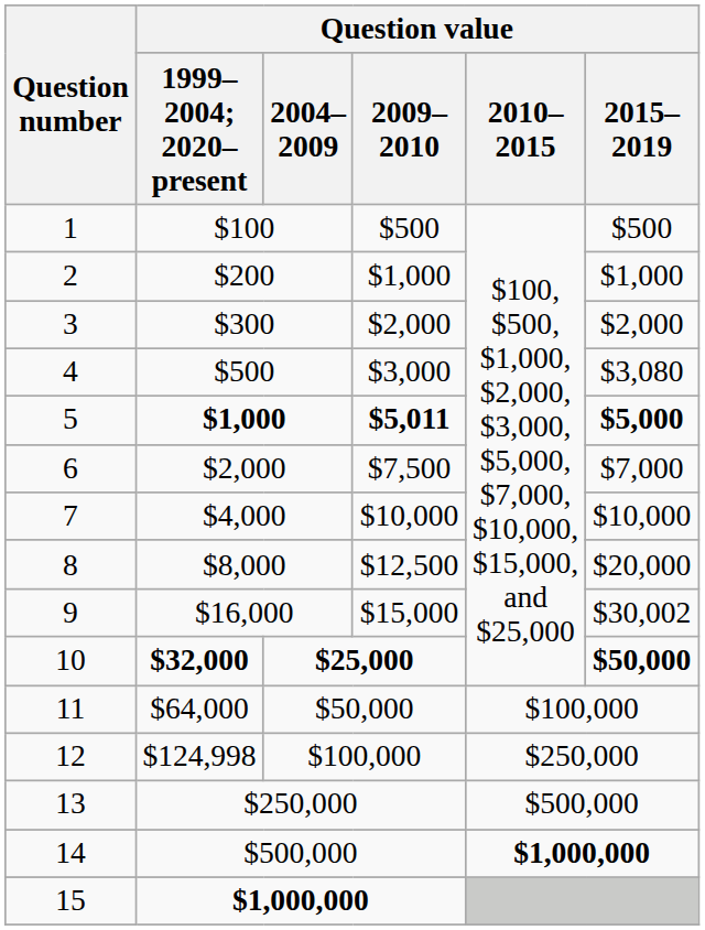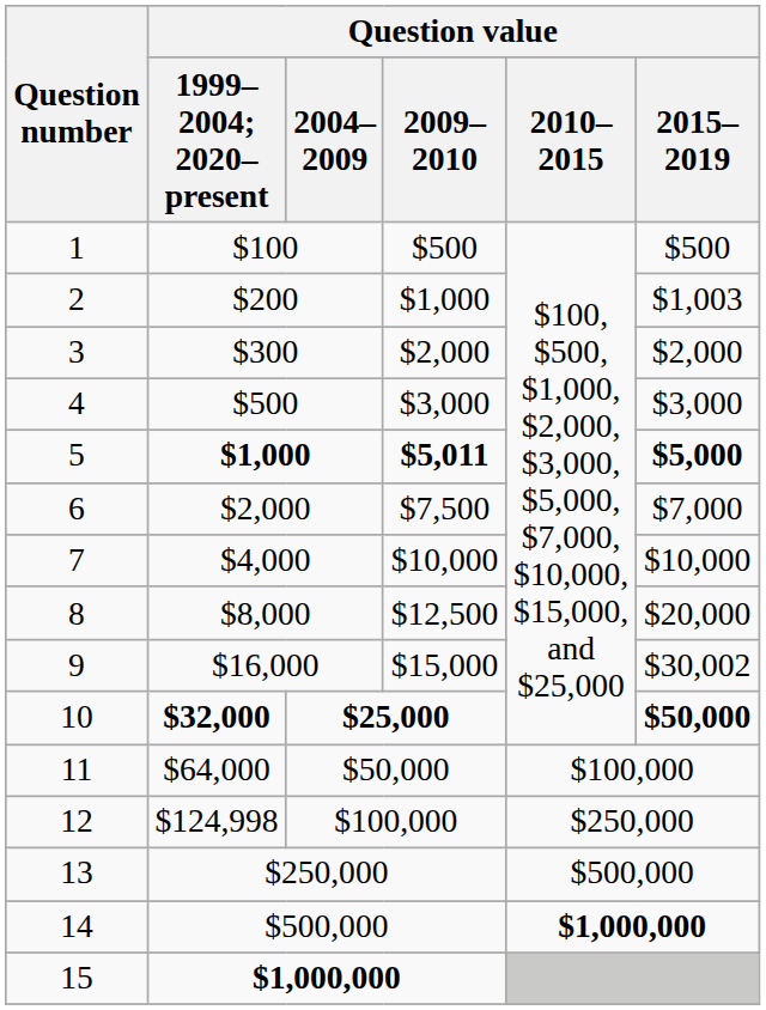2 | Question value / 2015–2019: $1,000 -> $1,003
4 | Question value / 2015–2019: $3,080 -> $3,000
